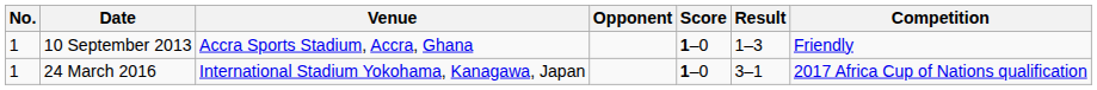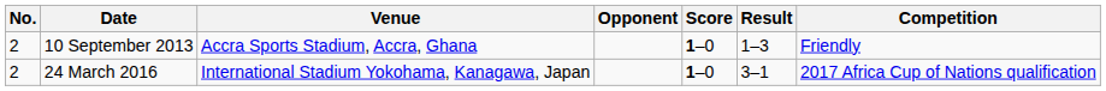10 September 2013 | No.: 1 -> 2
24 March 2016 | No.: 1 -> 2
